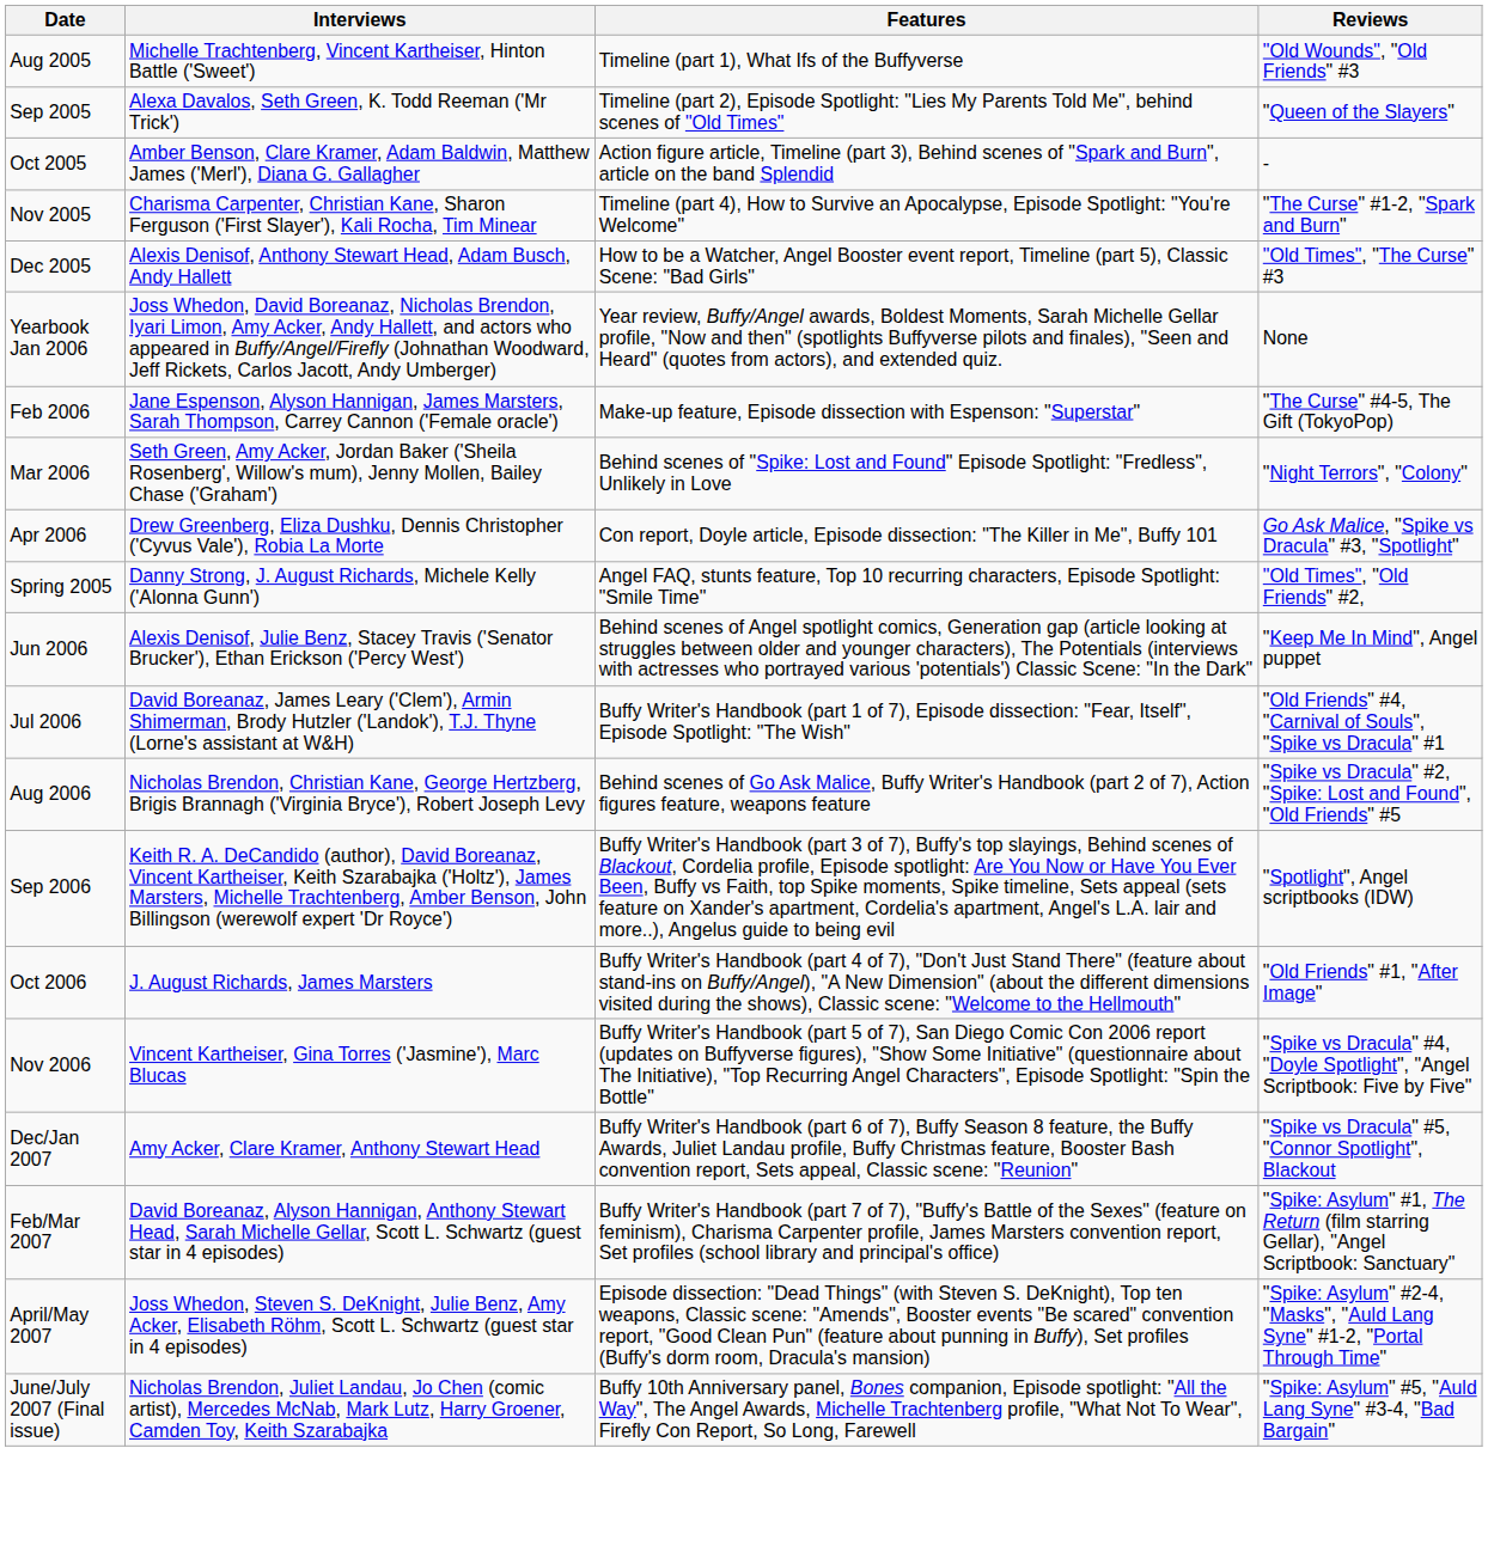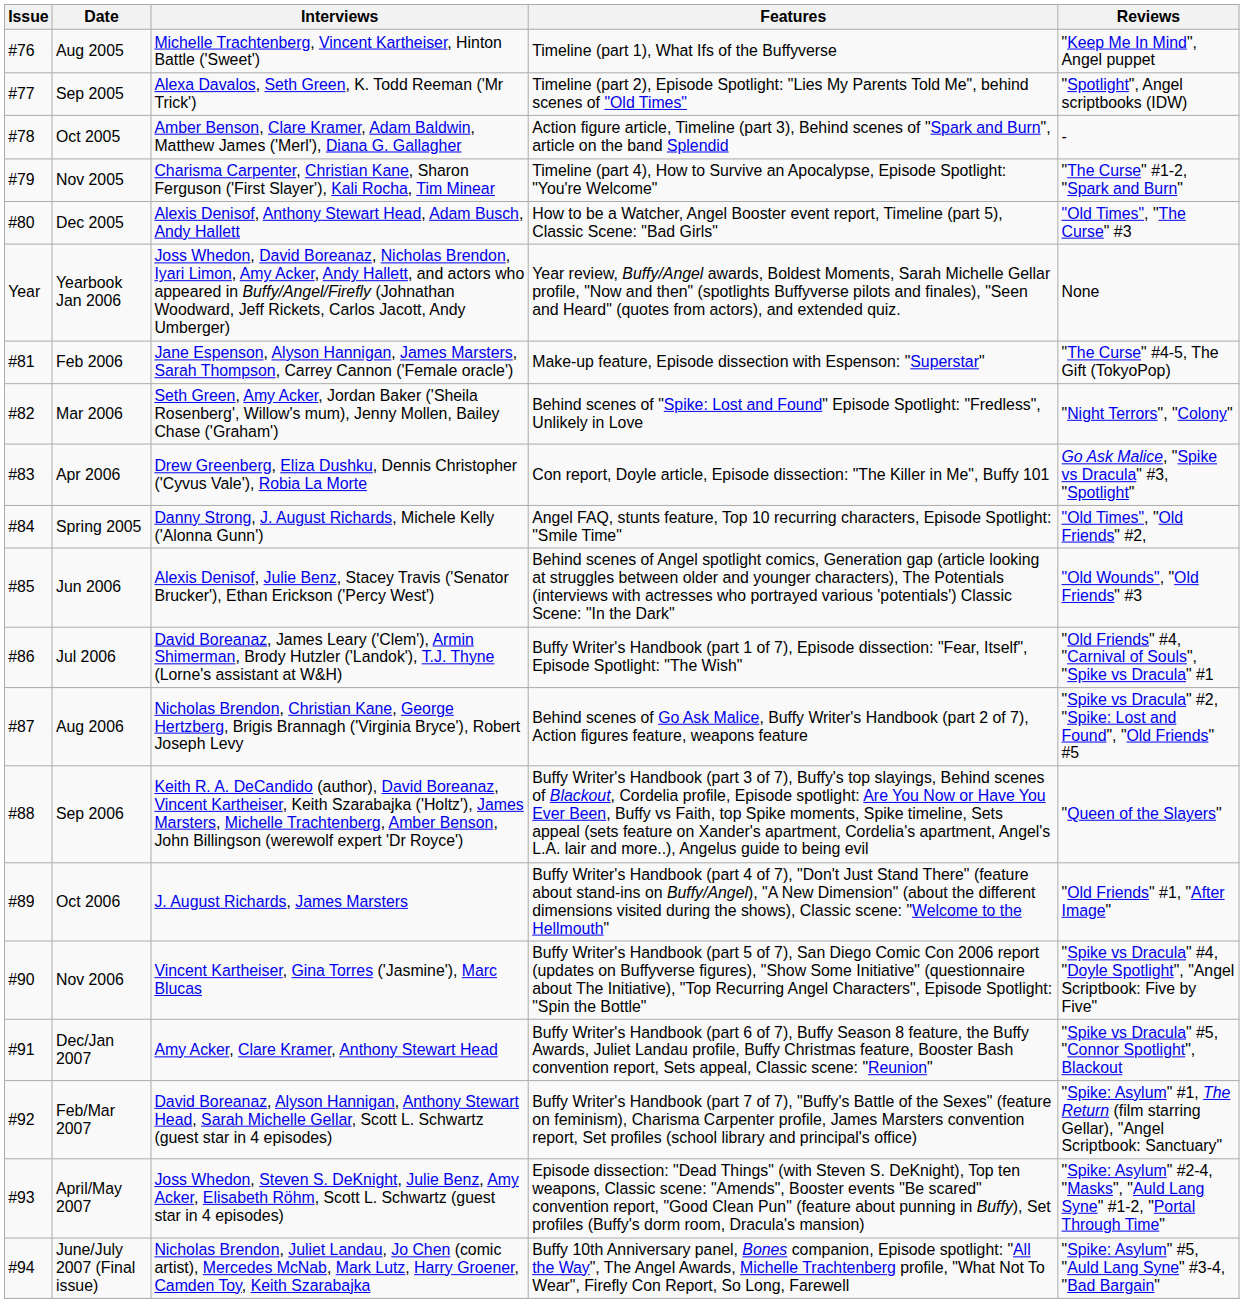+ column: Issue | #76 | #77 | #78 | #79 | #80 | Year | #81 | #82 | #83 | #84 | #85 | #86 | #87 | #88 | #89 | #90 | #91 | #92 | #93 | #94
Aug 2005 | Reviews: "Old Wounds", "Old Friends" #3 -> "Keep Me In Mind", Angel puppet
Sep 2005 | Reviews: "Queen of the Slayers" -> "Spotlight", Angel scriptbooks (IDW)
Jun 2006 | Reviews: "Keep Me In Mind", Angel puppet -> "Old Wounds", "Old Friends" #3
Sep 2006 | Reviews: "Spotlight", Angel scriptbooks (IDW) -> "Queen of the Slayers"
